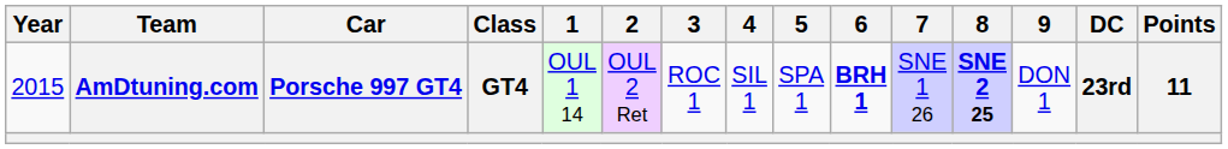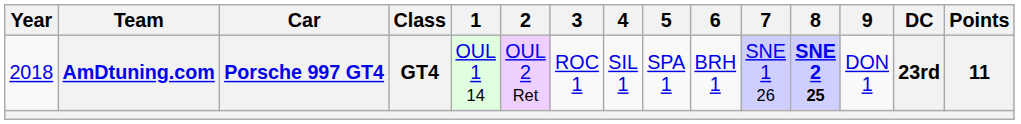AmDtuning.com | Year: 2015 -> 2018
AmDtuning.com | 6: bold -> normal
